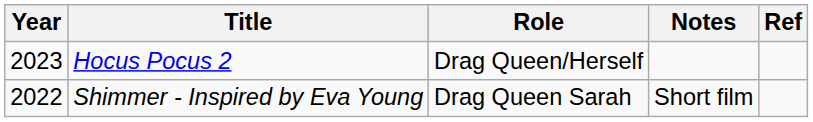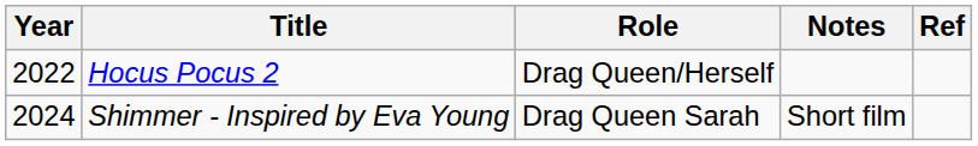Hocus Pocus 2 | Year: 2023 -> 2022
Shimmer - Inspired by Eva Young | Year: 2022 -> 2024
